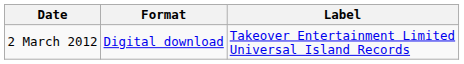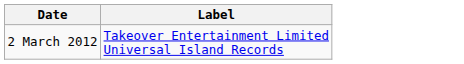- column: Format | Digital download
